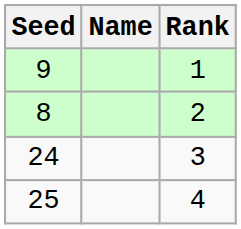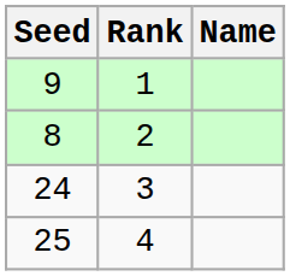columns swapped: Name <-> Rank
